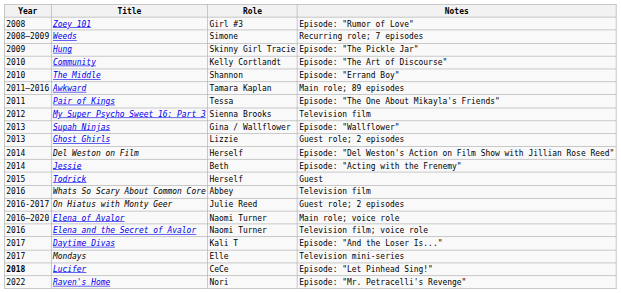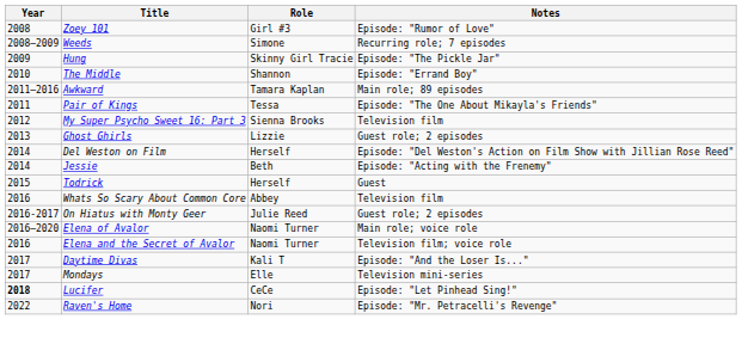- row: 2010 | Community | Kelly Cortlandt | Episode: "The Art of Discourse"
- row: 2013 | Supah Ninjas | Gina / Wallflower | Episode: "Wallflower"
